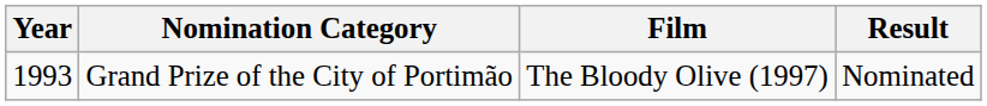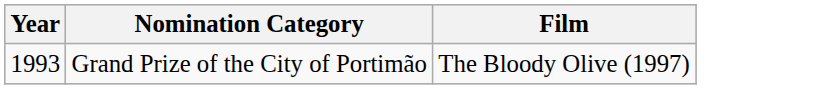- column: Result | Nominated
